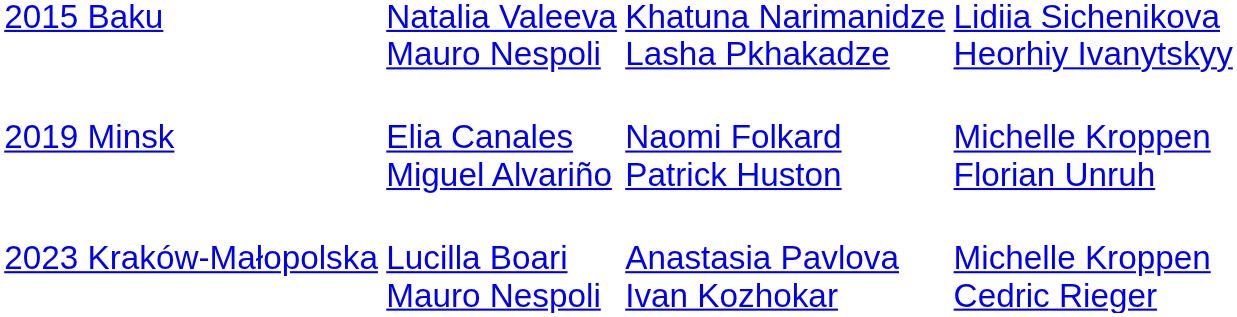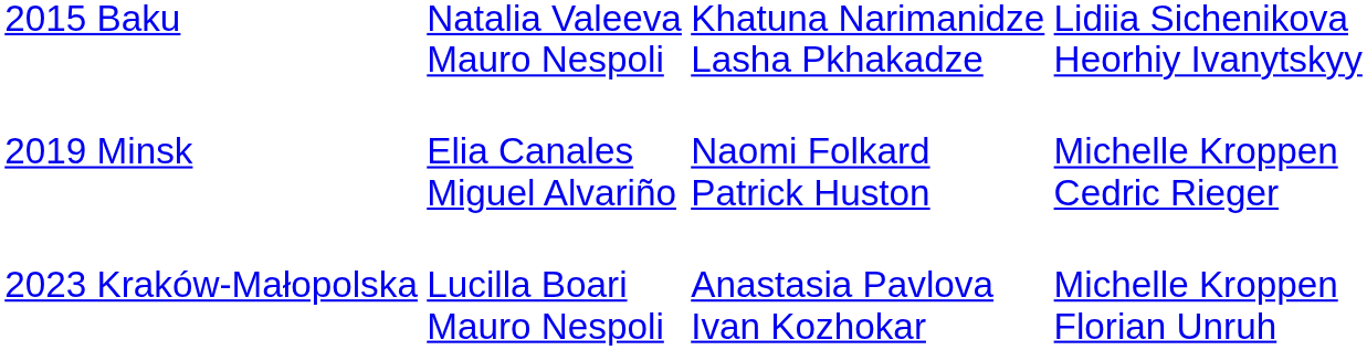2019 Minsk | column 4: Michelle Kroppen Florian Unruh -> Michelle Kroppen Cedric Rieger
2023 Kraków-Małopolska | column 4: Michelle Kroppen Cedric Rieger -> Michelle Kroppen Florian Unruh
